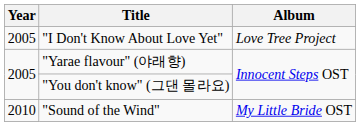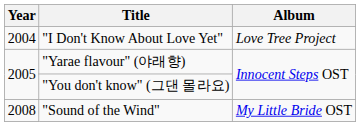"I Don't Know About Love Yet" | Year: 2005 -> 2004
"Sound of the Wind" | Year: 2010 -> 2008
